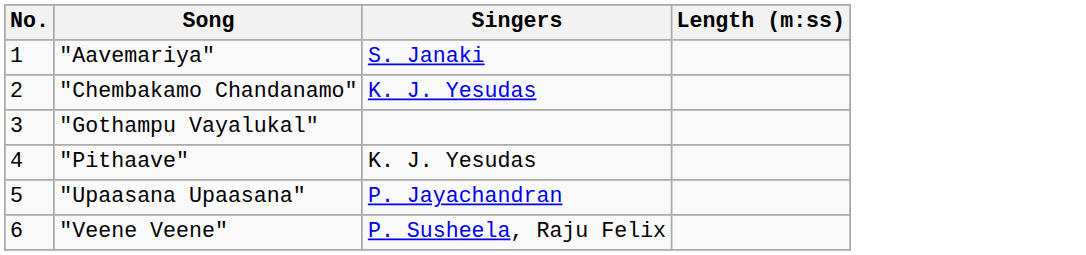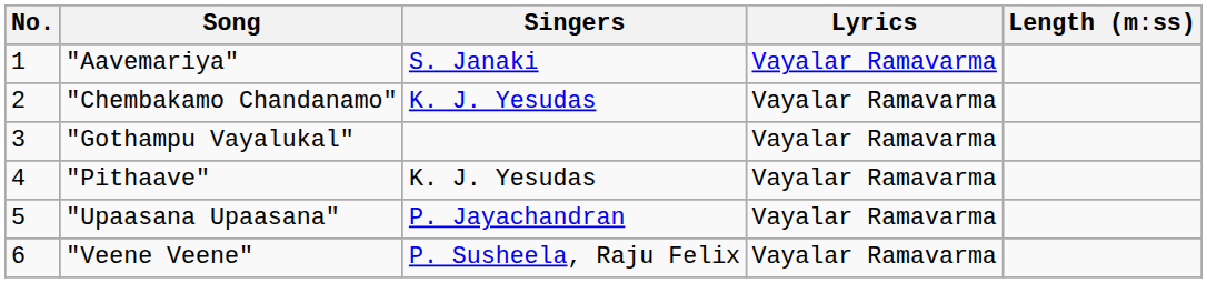+ column: Lyrics | Vayalar Ramavarma | Vayalar Ramavarma | Vayalar Ramavarma | Vayalar Ramavarma | Vayalar Ramavarma | Vayalar Ramavarma
